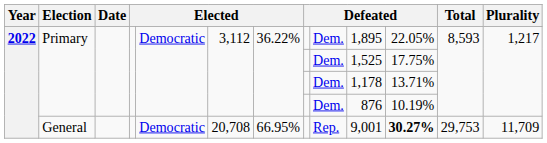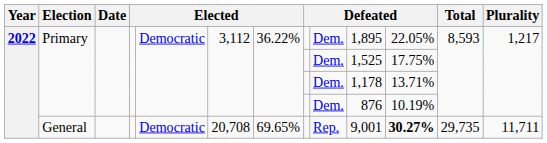General | column 7: 66.95% -> 69.65%
General | Total: 29,753 -> 29,735
General | Plurality: 11,709 -> 11,711
